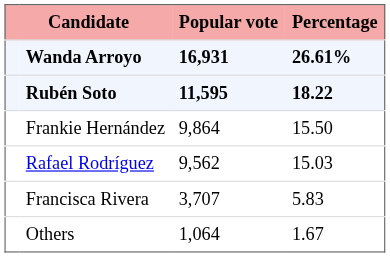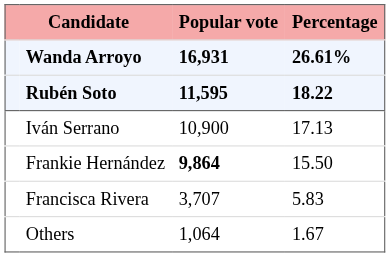+ row: Iván Serrano | 10,900 | 17.13
Frankie Hernández | Popular vote: normal -> bold
- row: Rafael Rodríguez | 9,562 | 15.03
